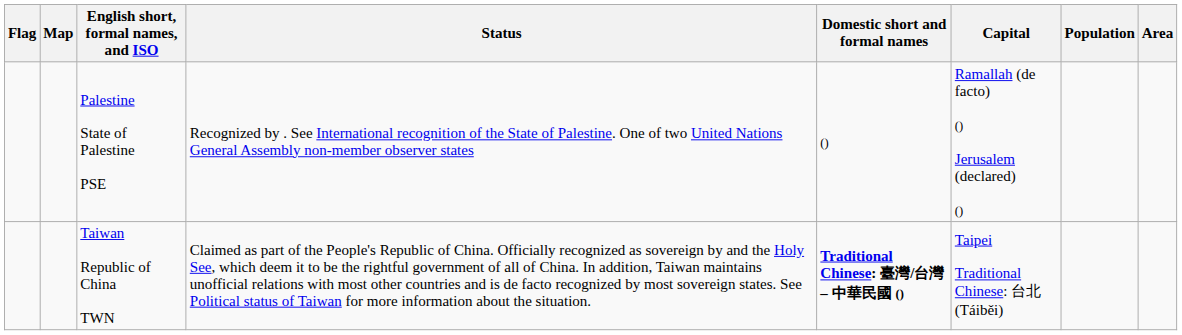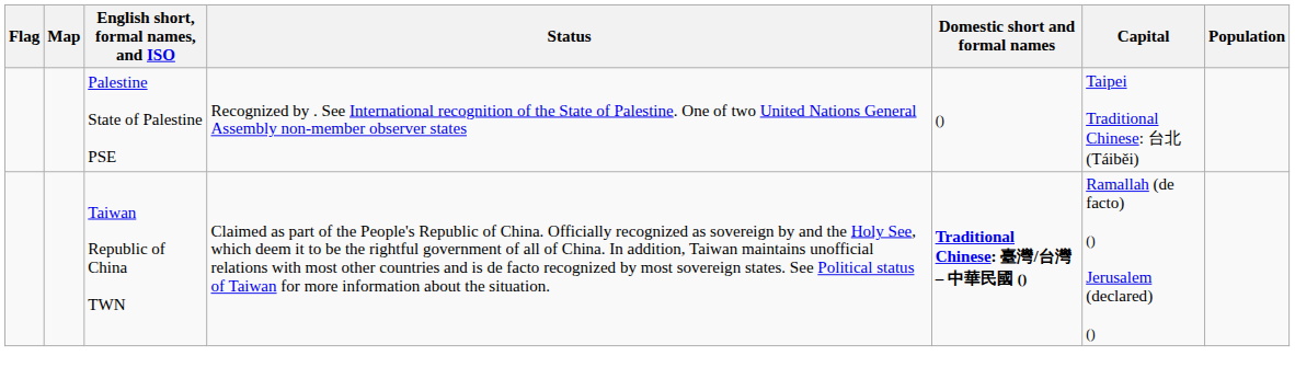- column: Area
Palestine State of Palestine PSE | Capital: Ramallah (de facto) () Jerusalem (declared) () -> Taipei Traditional Chinese: 台北 (Táiběi)
Taiwan Republic of China TWN | Capital: Taipei Traditional Chinese: 台北 (Táiběi) -> Ramallah (de facto) () Jerusalem (declared) ()
